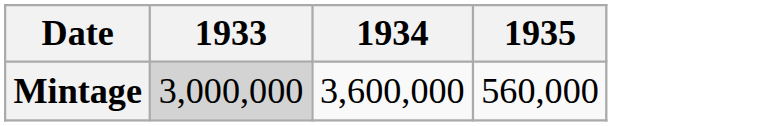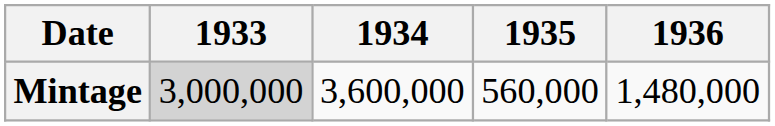+ column: 1936 | 1,480,000
